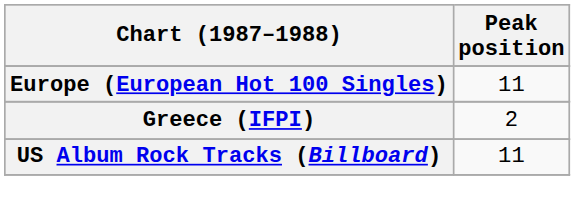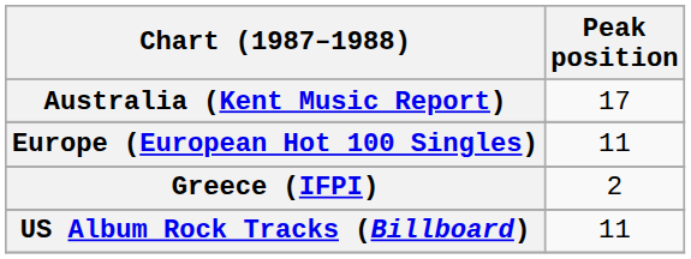+ row: Australia (Kent Music Report) | 17
